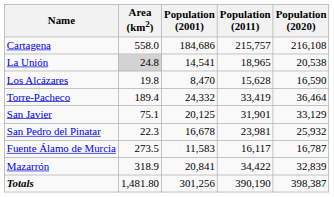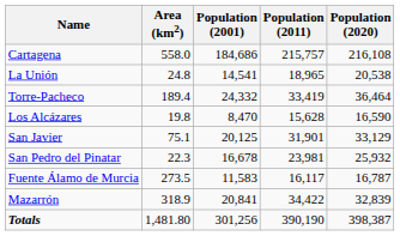La Unión | Area (km2): lightgrey background -> no background
rows swapped: Torre-Pacheco <-> Los Alcázares
